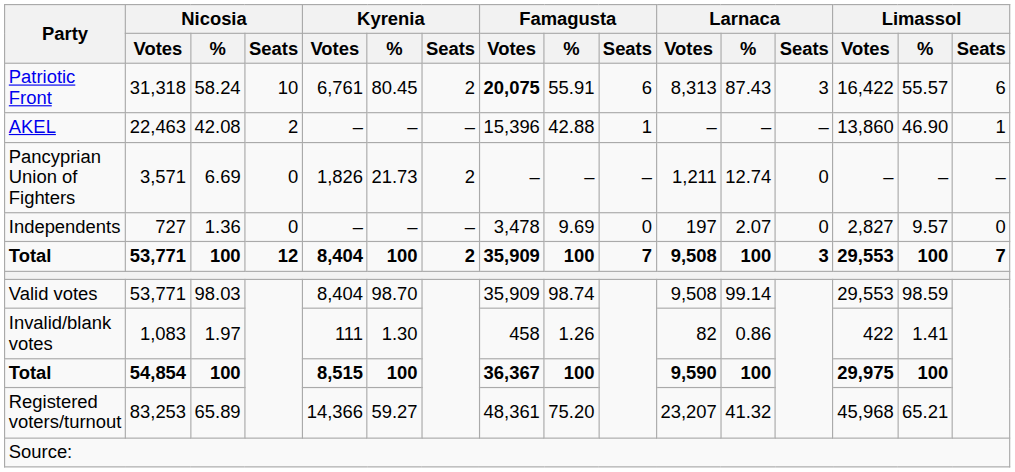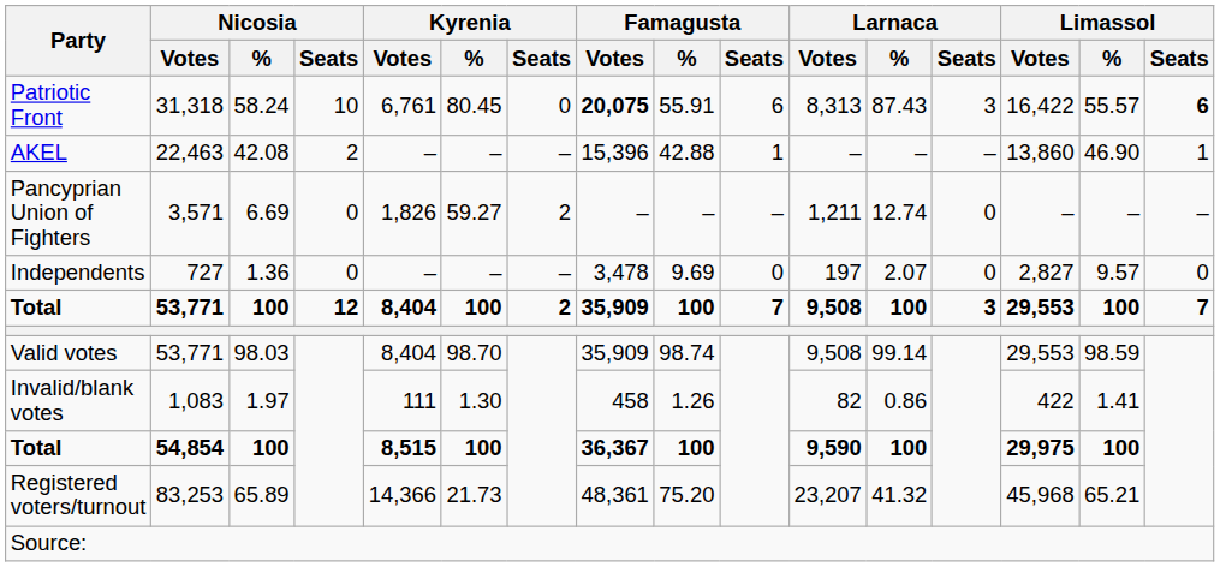Patriotic Front | Kyrenia / Seats: 2 -> 0
Patriotic Front | Limassol / Seats: normal -> bold
Pancyprian Union of Fighters | Kyrenia / %: 21.73 -> 59.27
Registered voters/turnout | Kyrenia / %: 59.27 -> 21.73
